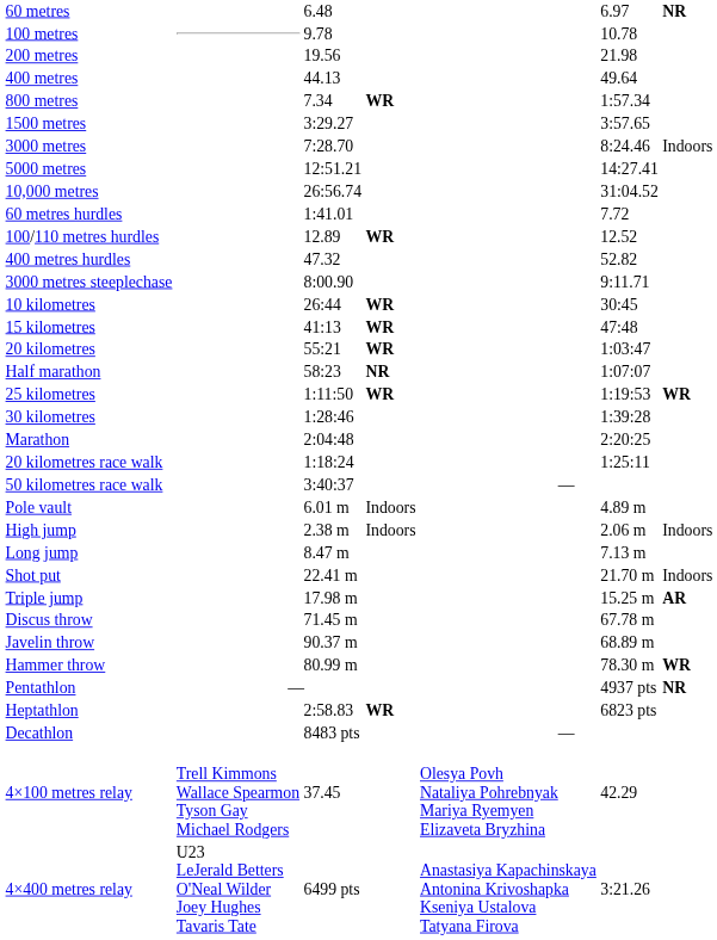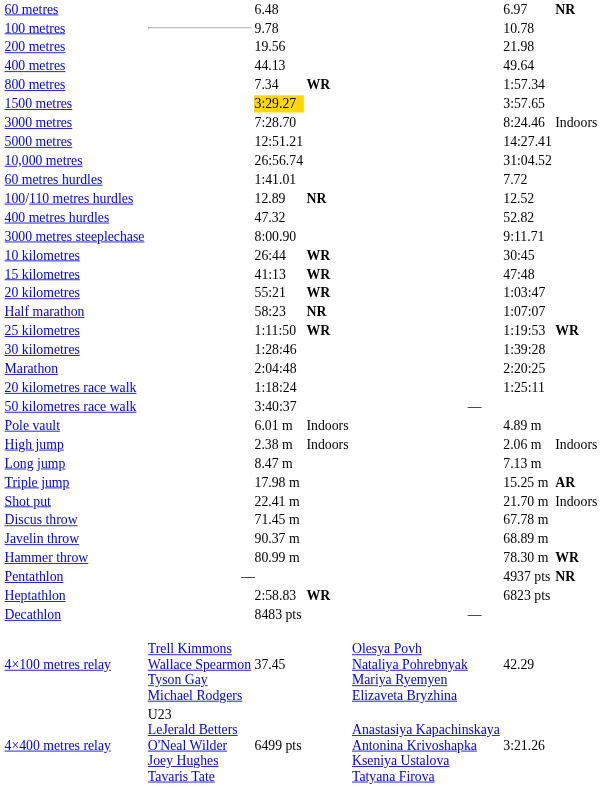1500 metres | column 3: no background -> gold background
100/110 metres hurdles | column 4: WR -> NR
rows swapped: Triple jump <-> Shot put
